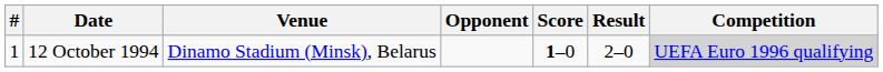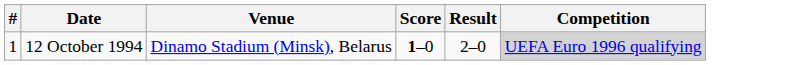- column: Opponent
